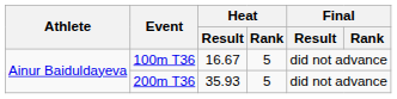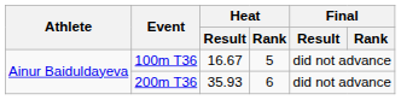200m T36 | Heat / Rank: 5 -> 6
